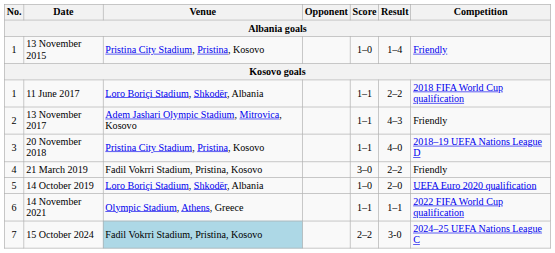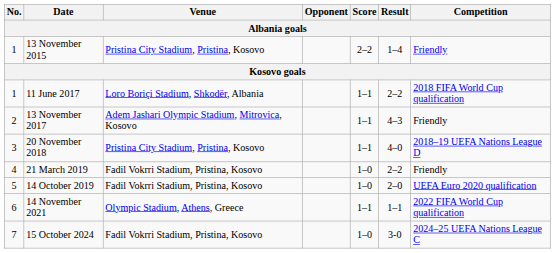13 November 2015 | Score: 1–0 -> 2–2
21 March 2019 | Score: 3–0 -> 1–0
14 October 2019 | Venue: Loro Boriçi Stadium, Shkodër, Albania -> Fadil Vokrri Stadium, Pristina, Kosovo
15 October 2024 | Venue: lightblue background -> no background
15 October 2024 | Score: 2–2 -> 1–0
